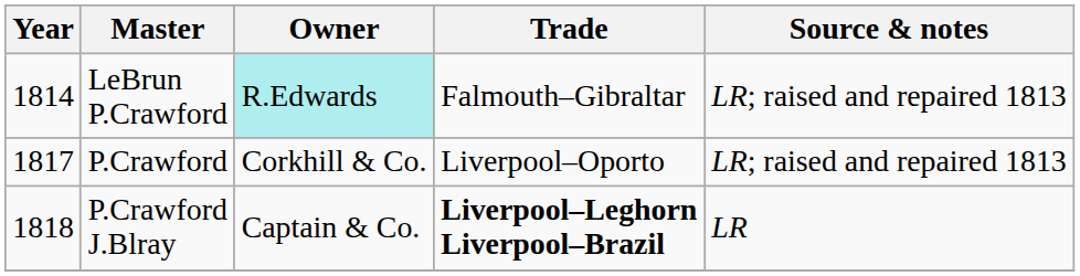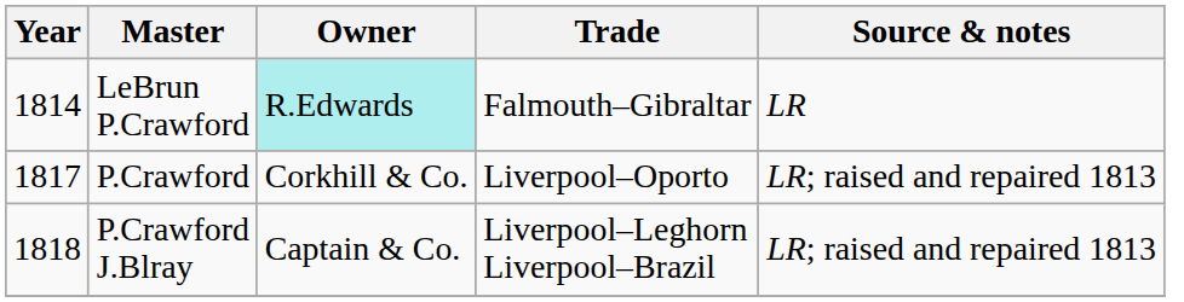LeBrun P.Crawford | Source & notes: LR; raised and repaired 1813 -> LR
P.Crawford J.Blray | Trade: bold -> normal
P.Crawford J.Blray | Source & notes: LR -> LR; raised and repaired 1813
